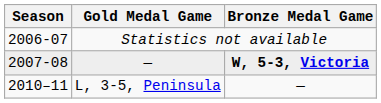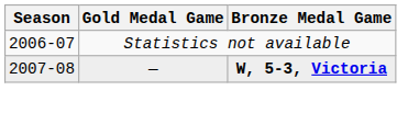- row: 2010–11 | L, 3-5, Peninsula | —
